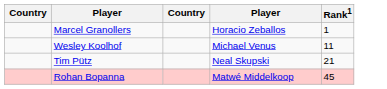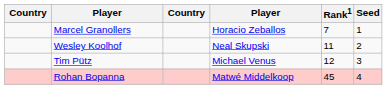+ column: Seed | 1 | 2 | 3 | 4
Marcel Granollers | Rank1: 1 -> 7
Wesley Koolhof | column 4: Michael Venus -> Neal Skupski
Tim Pütz | column 4: Neal Skupski -> Michael Venus
Tim Pütz | Rank1: 21 -> 12
